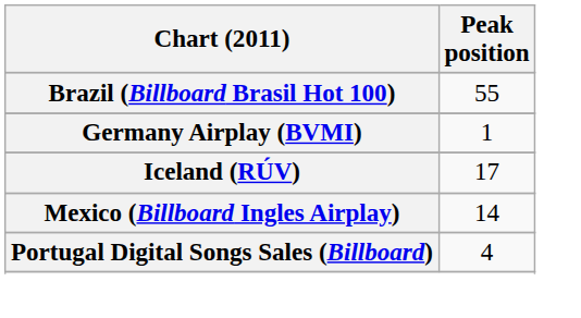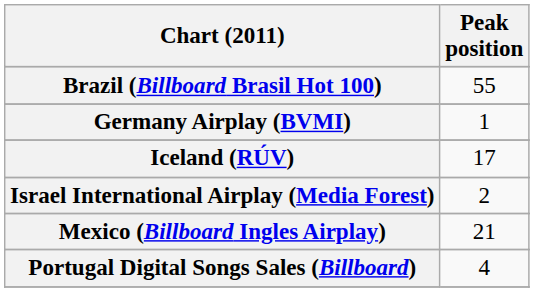+ row: Israel International Airplay (Media Forest) | 2
Mexico (Billboard Ingles Airplay) | Peak position: 14 -> 21
